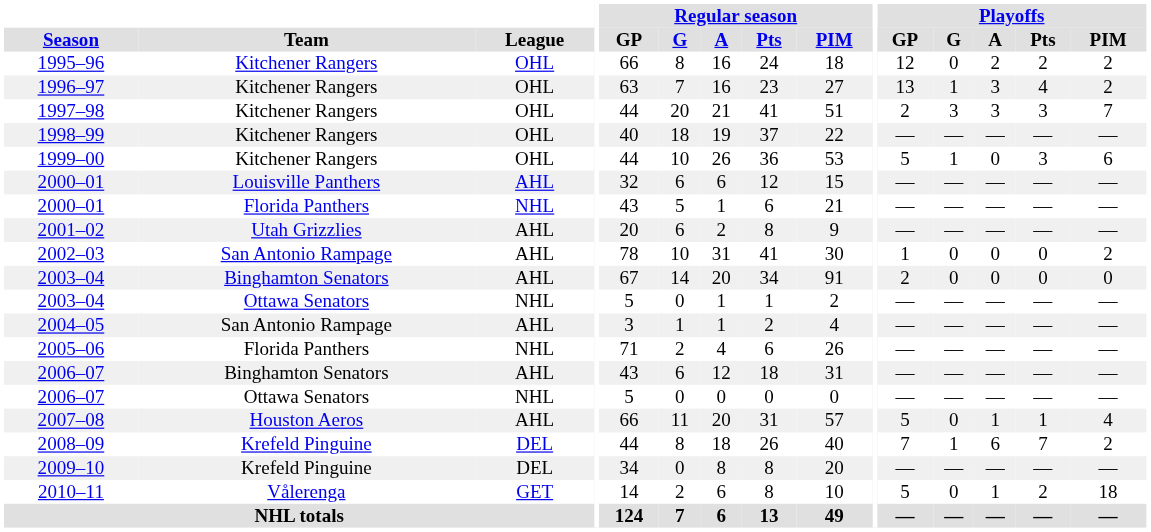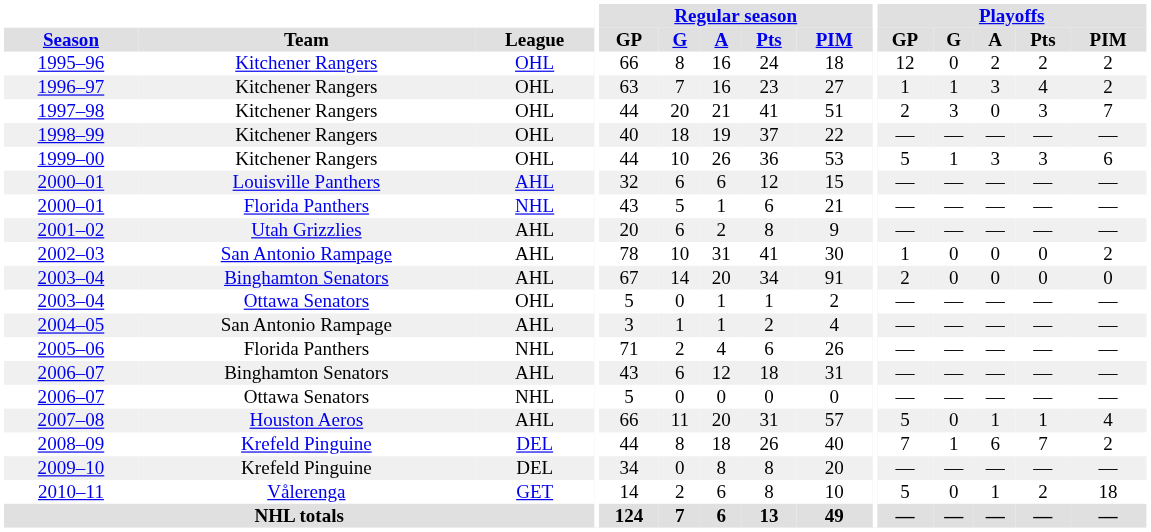1996–97 | Playoffs / GP: 13 -> 1
1997–98 | Playoffs / A: 3 -> 0
1999–00 | Playoffs / A: 0 -> 3
2003–04 / Ottawa Senators | League: NHL -> OHL
